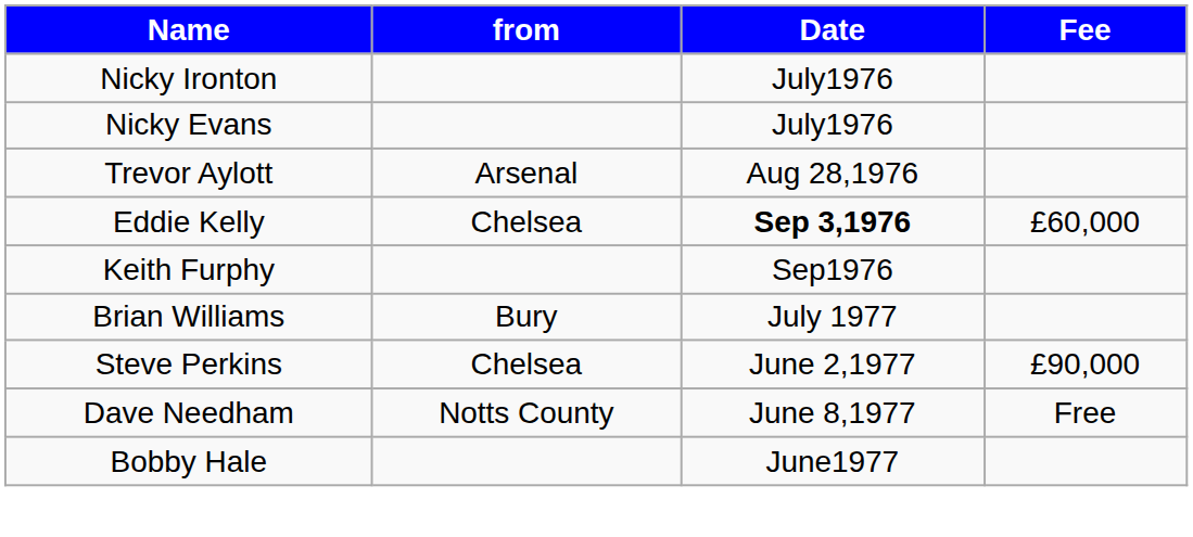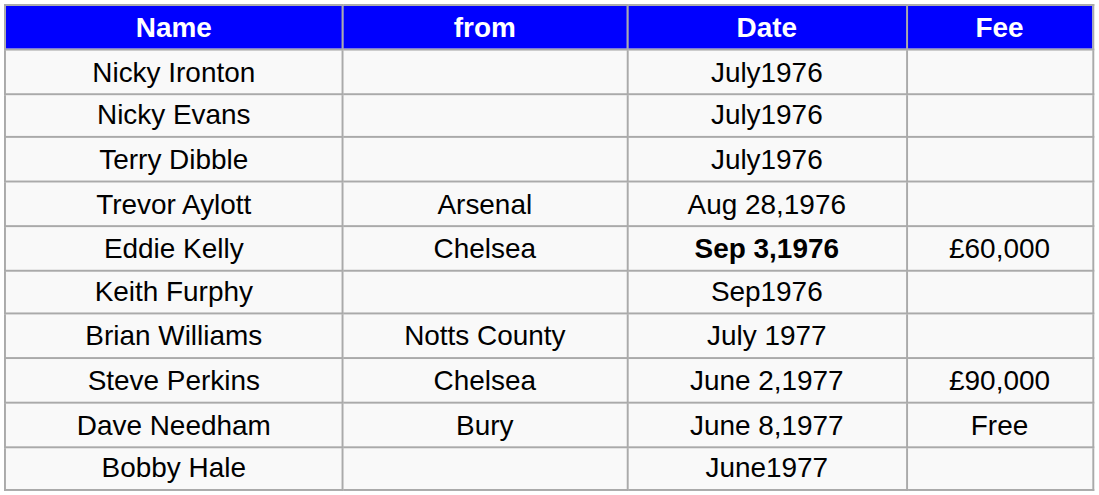+ row: Terry Dibble | July1976
Brian Williams | from: Bury -> Notts County
Dave Needham | from: Notts County -> Bury
